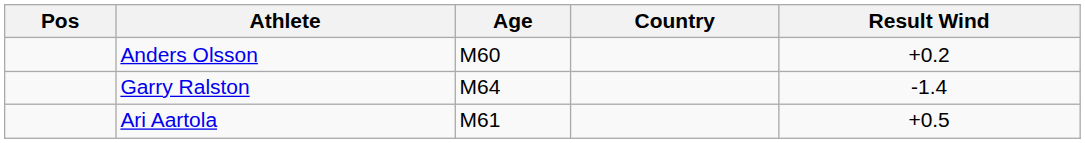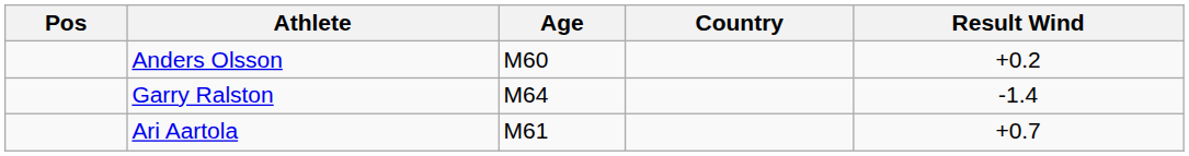Ari Aartola | Result Wind: +0.5 -> +0.7
